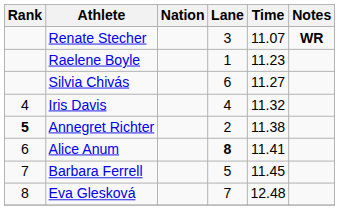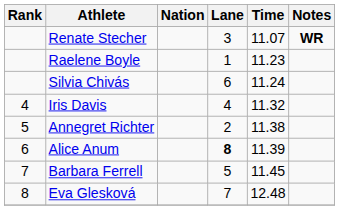Silvia Chivás | Time: 11.27 -> 11.24
Annegret Richter | Rank: bold -> normal
Alice Anum | Time: 11.41 -> 11.39
